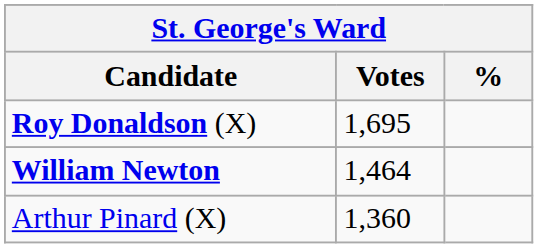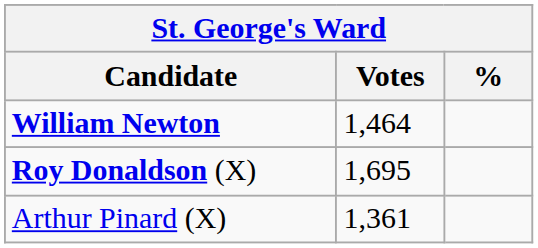rows swapped: Roy Donaldson (X) <-> William Newton
Arthur Pinard (X) | Votes: 1,360 -> 1,361
